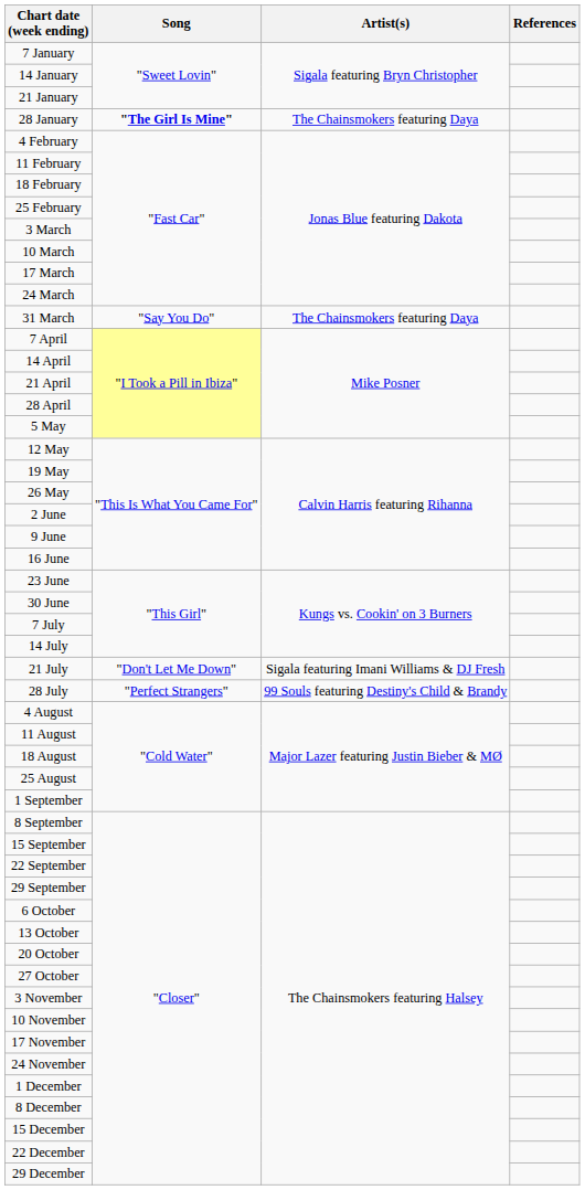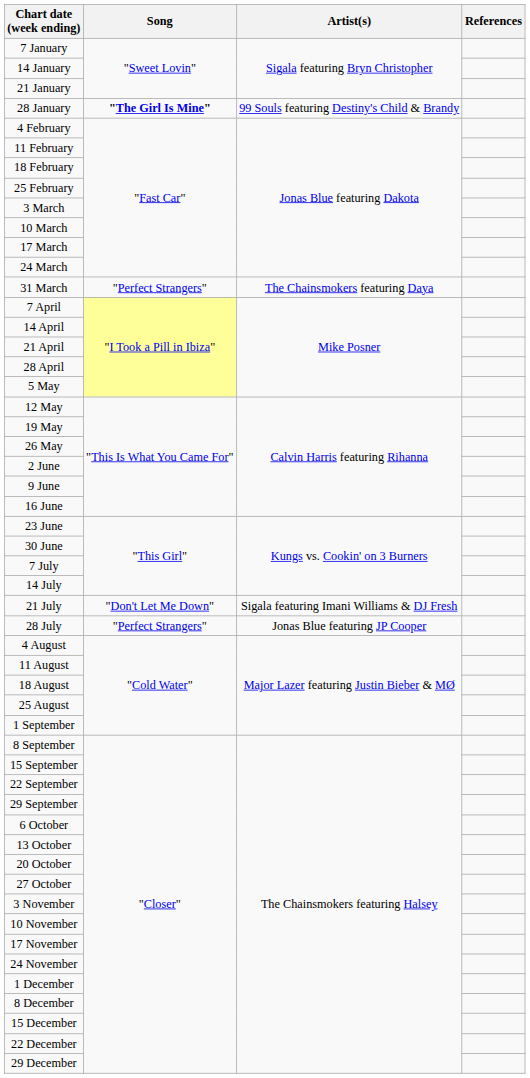28 January | Artist(s): The Chainsmokers featuring Daya -> 99 Souls featuring Destiny's Child & Brandy
31 March | Song: "Say You Do" -> "Perfect Strangers"
28 July | Artist(s): 99 Souls featuring Destiny's Child & Brandy -> Jonas Blue featuring JP Cooper
